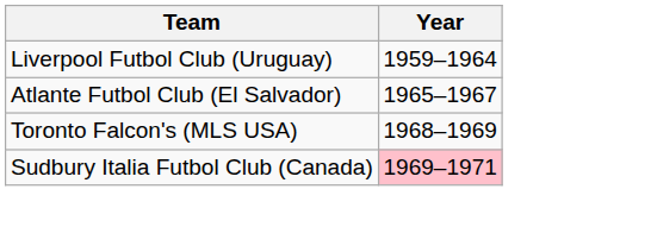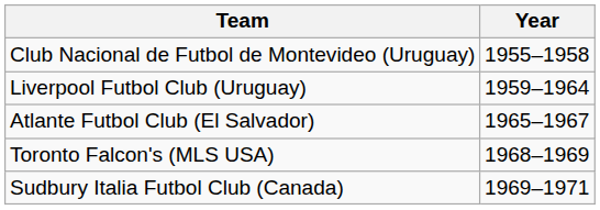+ row: Club Nacional de Futbol de Montevideo (Uruguay) | 1955–1958
Sudbury Italia Futbol Club (Canada) | Year: pink background -> no background
